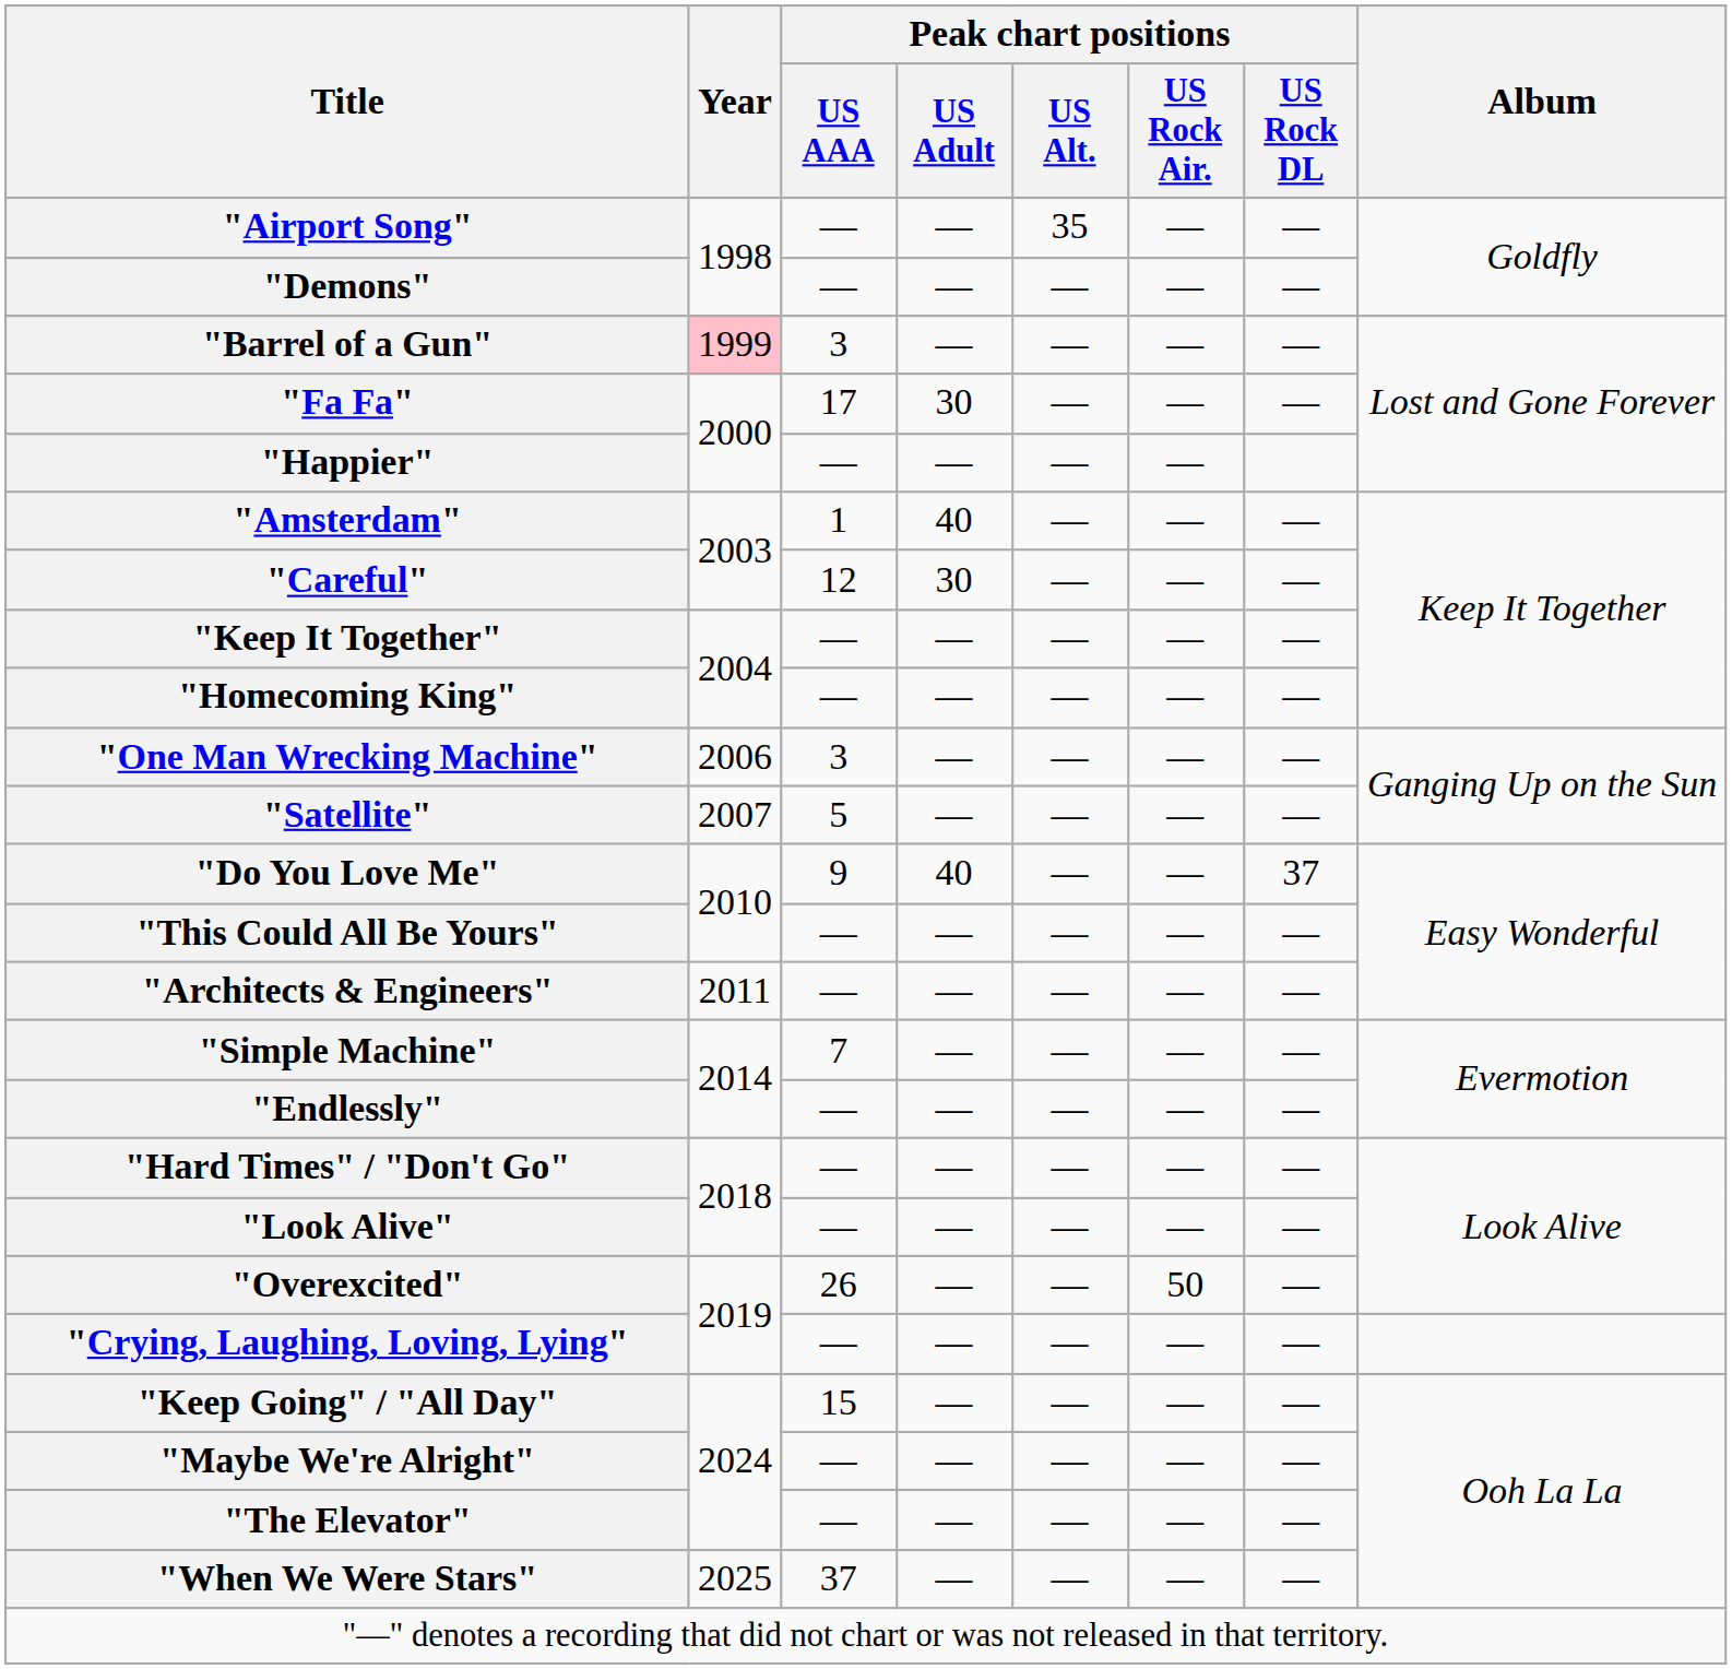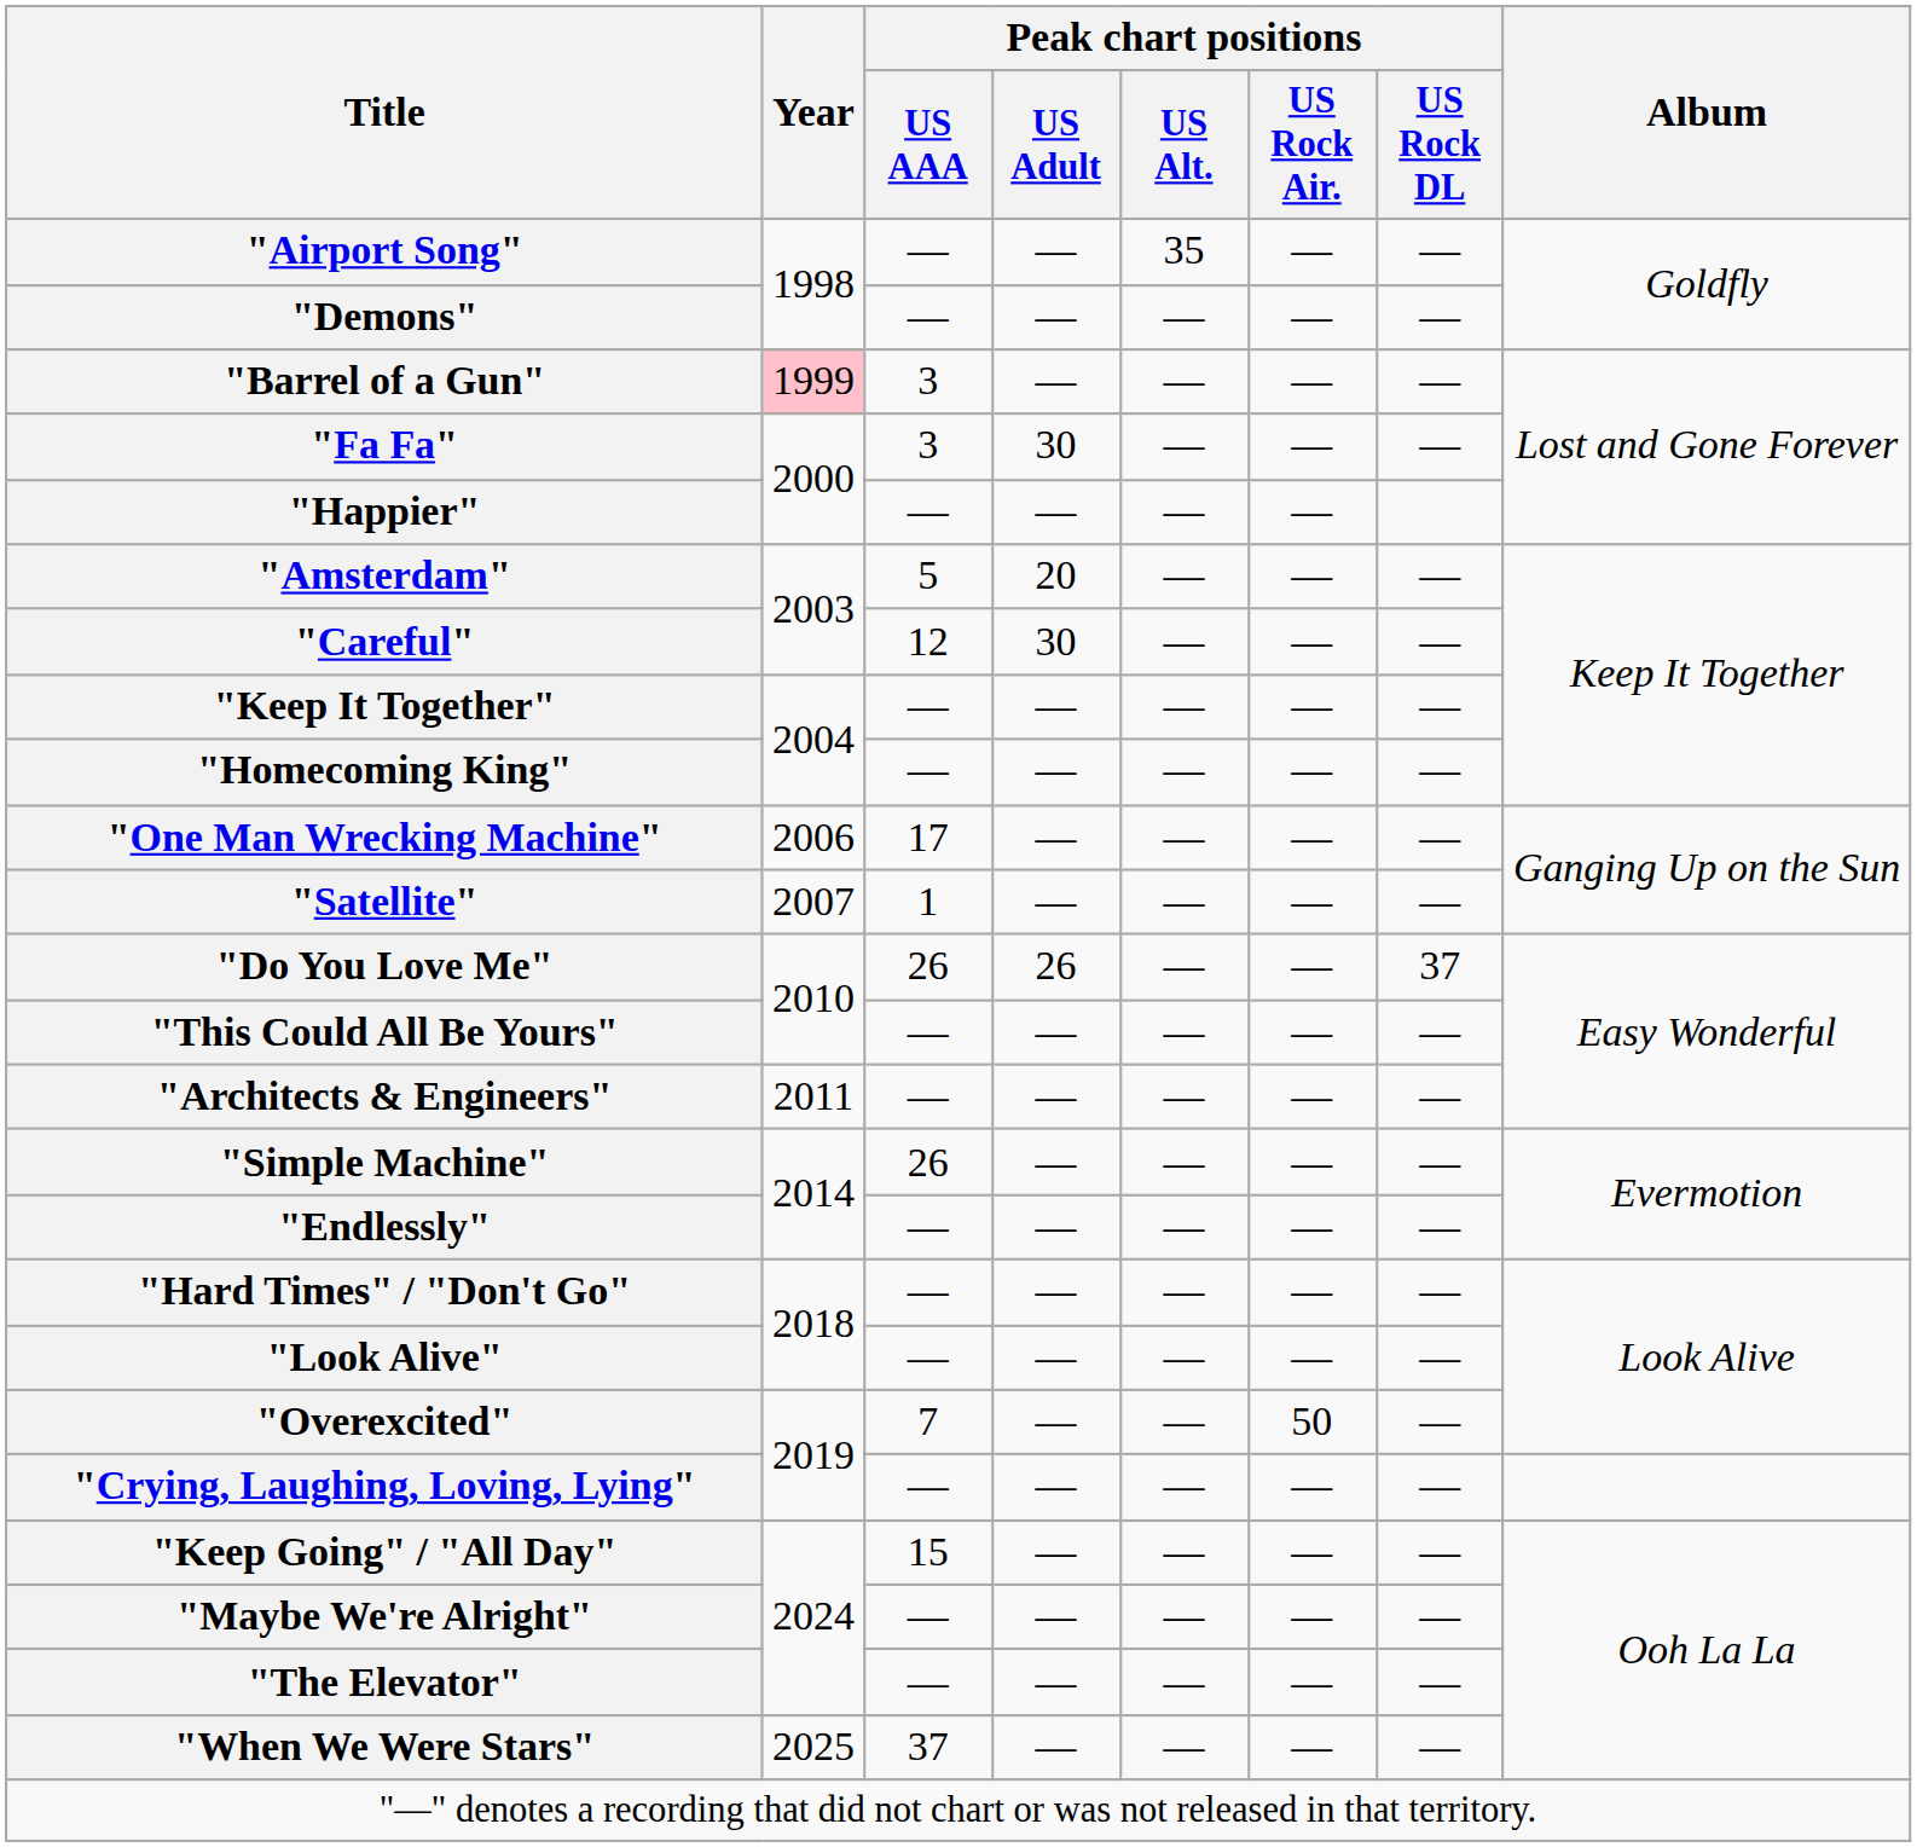"Fa Fa" | Peak chart positions / US AAA: 17 -> 3
"Amsterdam" | Peak chart positions / US AAA: 1 -> 5
"Amsterdam" | Peak chart positions / US Adult: 40 -> 20
"One Man Wrecking Machine" | Peak chart positions / US AAA: 3 -> 17
"Satellite" | Peak chart positions / US AAA: 5 -> 1
"Do You Love Me" | Peak chart positions / US AAA: 9 -> 26
"Do You Love Me" | Peak chart positions / US Adult: 40 -> 26
"Simple Machine" | Peak chart positions / US AAA: 7 -> 26
"Overexcited" | Peak chart positions / US AAA: 26 -> 7
